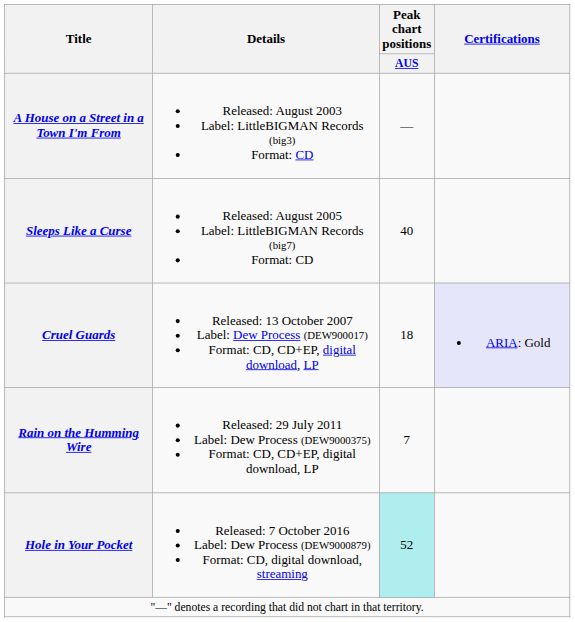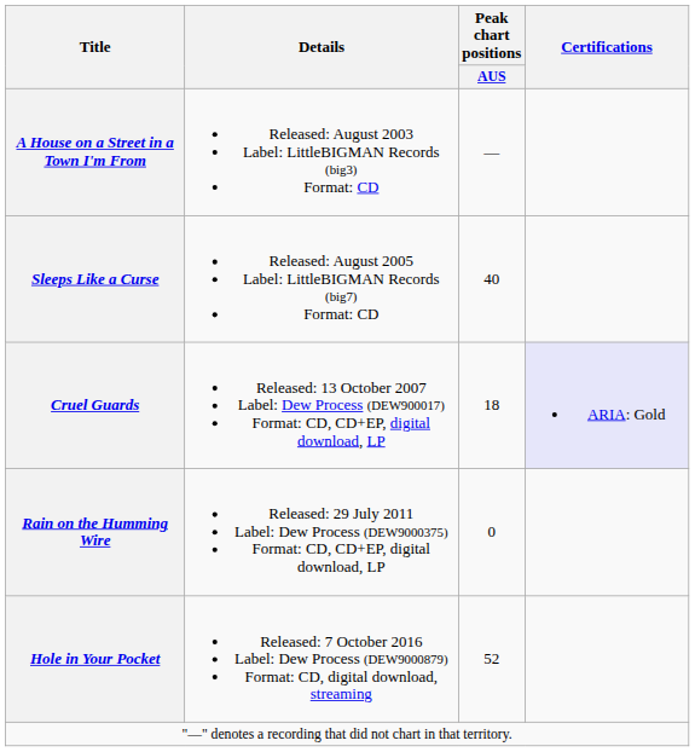Rain on the Humming Wire | Peak chart positions / AUS: 7 -> 0
Hole in Your Pocket | Peak chart positions / AUS: paleturquoise background -> no background
